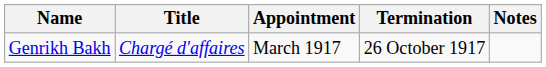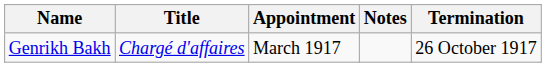columns swapped: Termination <-> Notes
